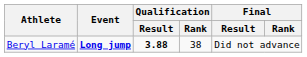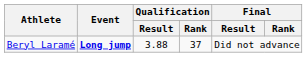Beryl Laramé | Qualification / Result: bold -> normal
Beryl Laramé | Qualification / Rank: 38 -> 37
